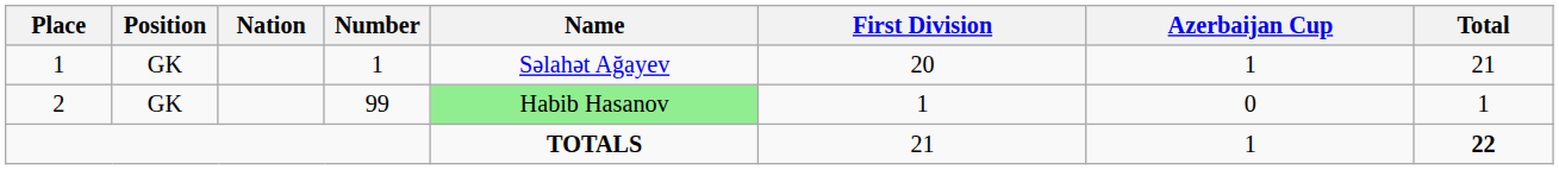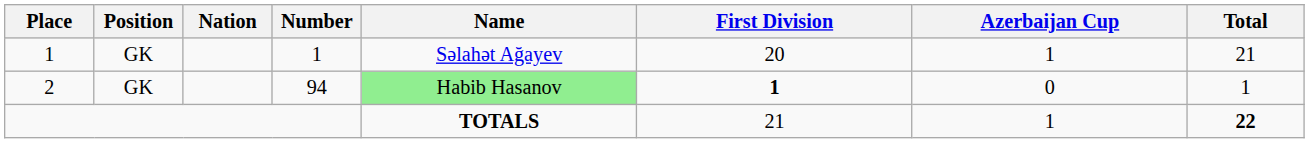2 | Number: 99 -> 94
2 | First Division: normal -> bold
